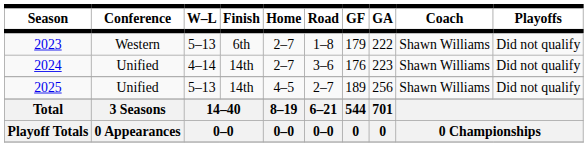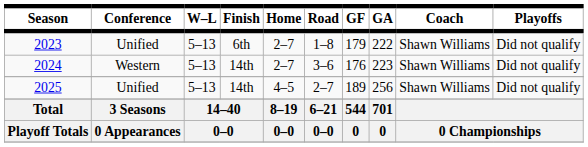2023 | Conference: Western -> Unified
2024 | Conference: Unified -> Western
2024 | W–L: 4–14 -> 5–13
